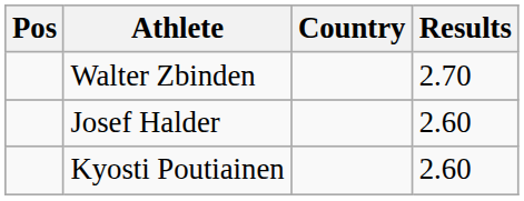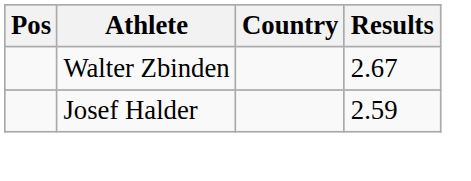Walter Zbinden | Results: 2.70 -> 2.67
Josef Halder | Results: 2.60 -> 2.59
- row: Kyosti Poutiainen | 2.60
